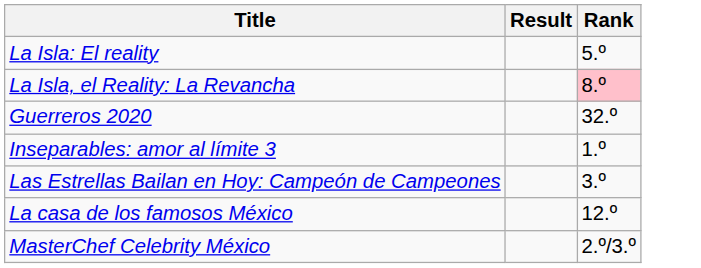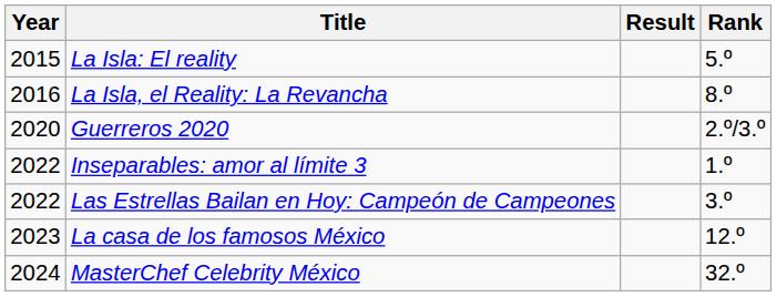+ column: Year | 2015 | 2016 | 2020 | 2022 | 2022 | 2023 | 2024
La Isla, el Reality: La Revancha | Rank: pink background -> no background
Guerreros 2020 | Rank: 32.º -> 2.º/3.º
MasterChef Celebrity México | Rank: 2.º/3.º -> 32.º
